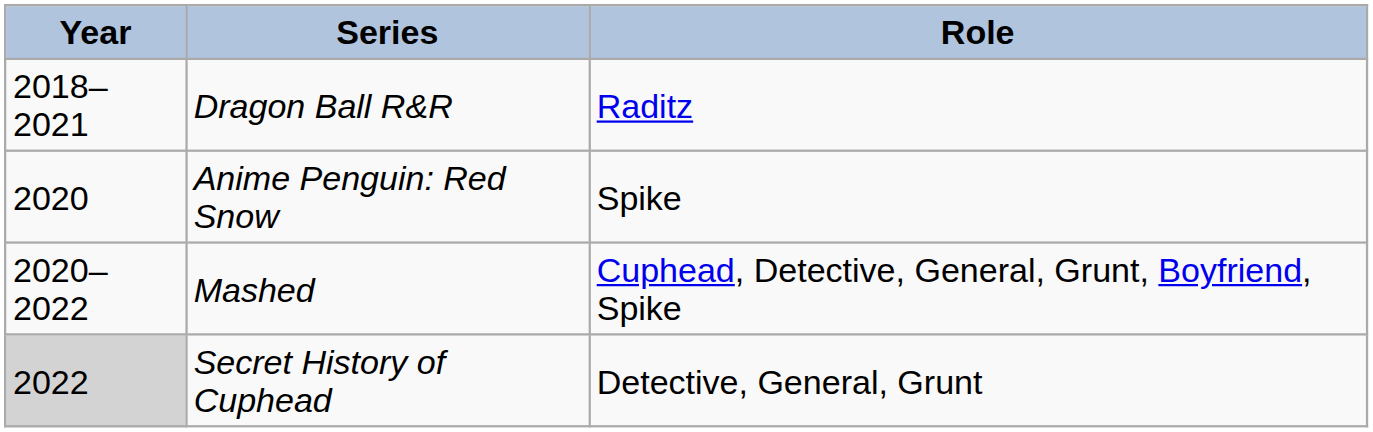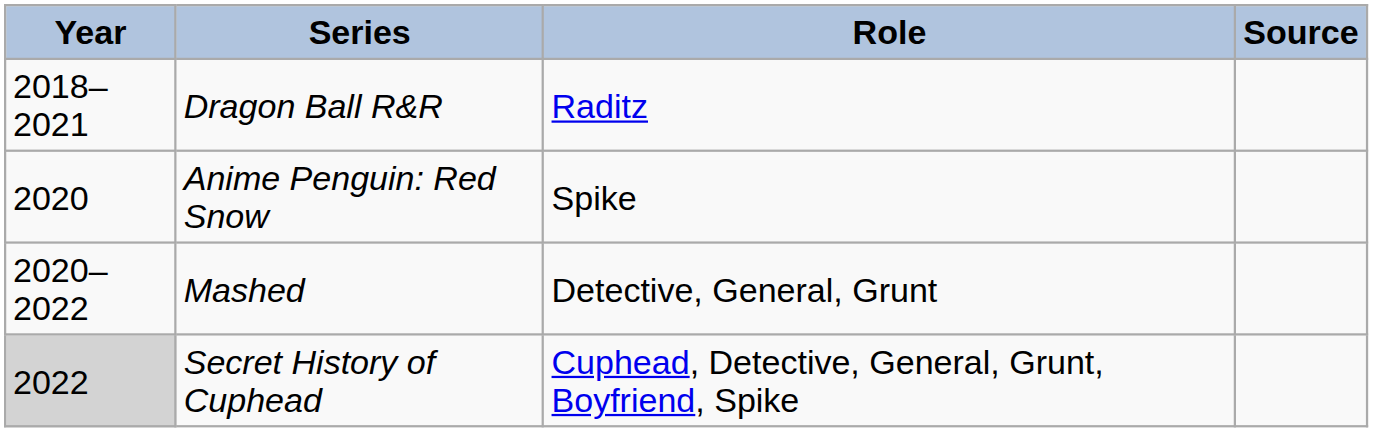+ column: Source
Mashed | Role: Cuphead, Detective, General, Grunt, Boyfriend, Spike -> Detective, General, Grunt
Secret History of Cuphead | Role: Detective, General, Grunt -> Cuphead, Detective, General, Grunt, Boyfriend, Spike
